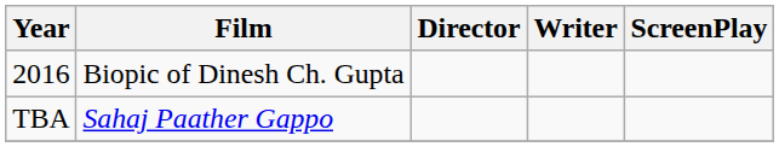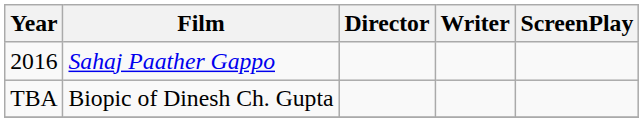2016 | Film: Biopic of Dinesh Ch. Gupta -> Sahaj Paather Gappo
TBA | Film: Sahaj Paather Gappo -> Biopic of Dinesh Ch. Gupta
